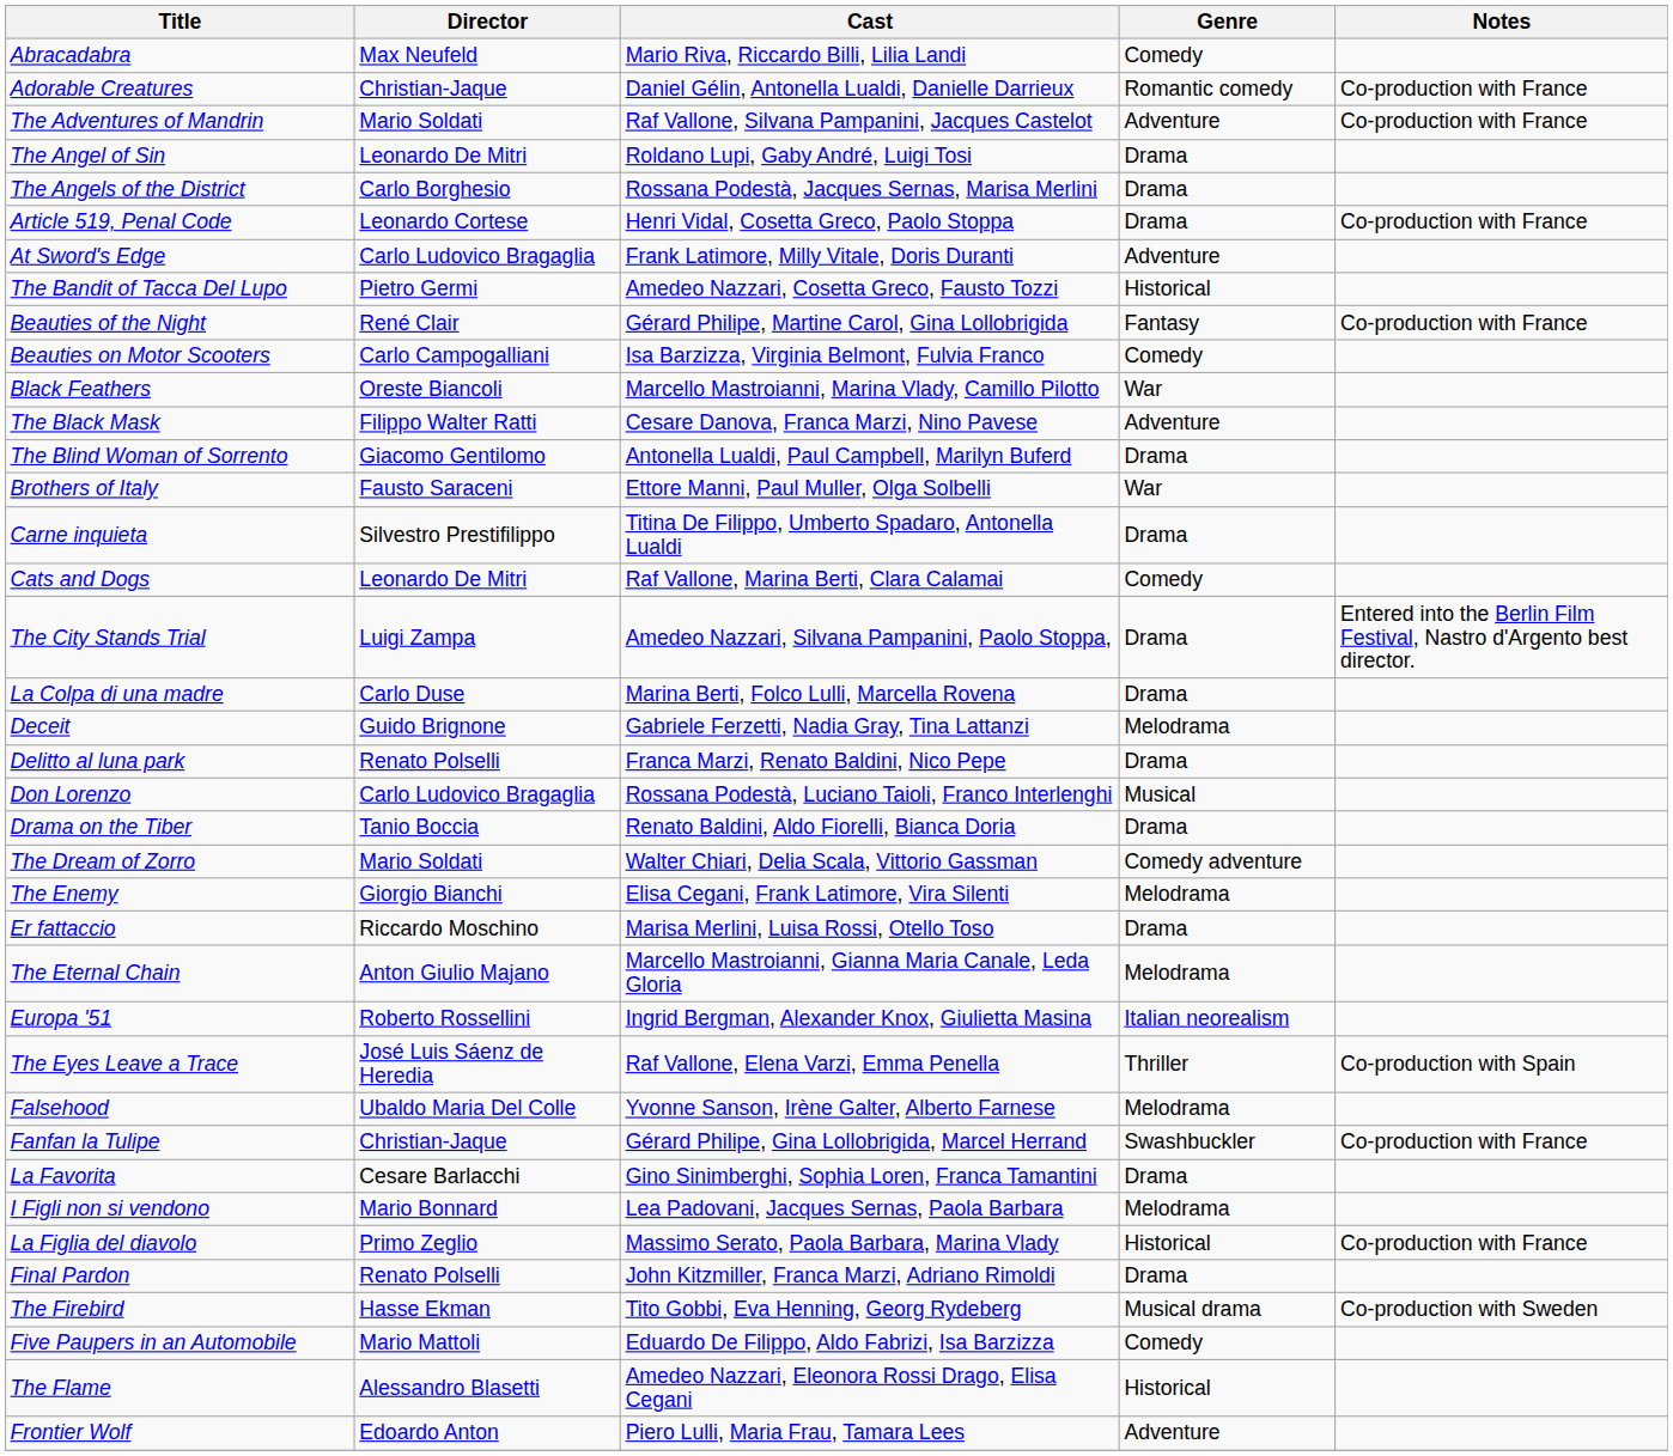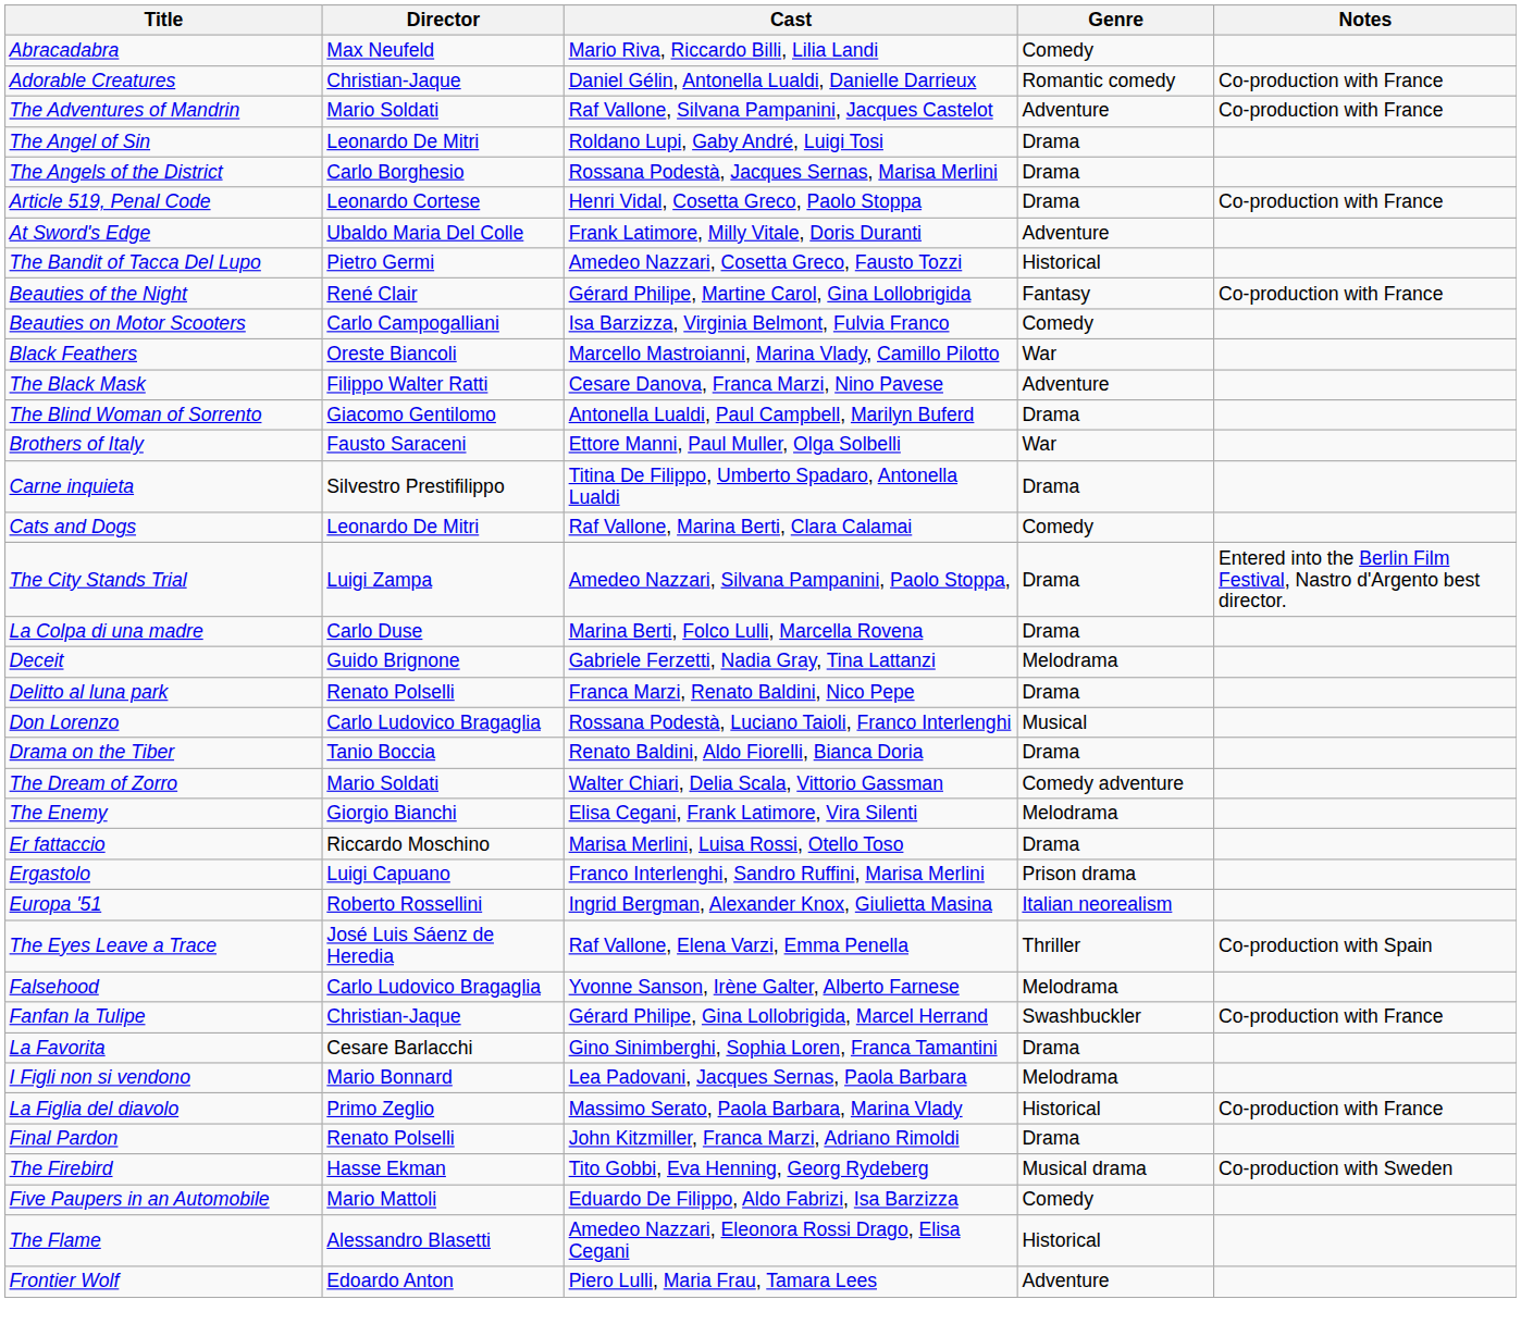At Sword's Edge | Director: Carlo Ludovico Bragaglia -> Ubaldo Maria Del Colle
+ row: Ergastolo | Luigi Capuano | Franco Interlenghi, Sandro Ruffini, Marisa Merlini | Prison drama
- row: The Eternal Chain | Anton Giulio Majano | Marcello Mastroianni, Gianna Maria Canale, Leda Gloria | Melodrama
Falsehood | Director: Ubaldo Maria Del Colle -> Carlo Ludovico Bragaglia
